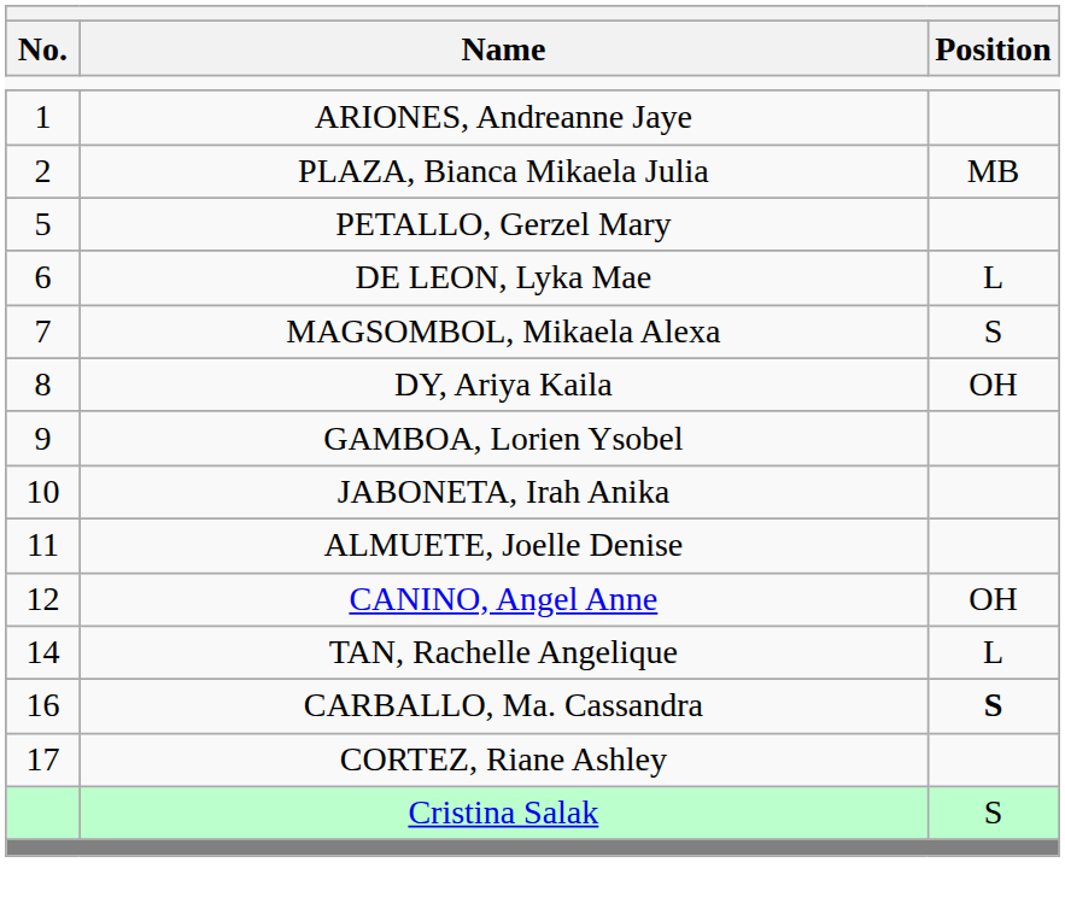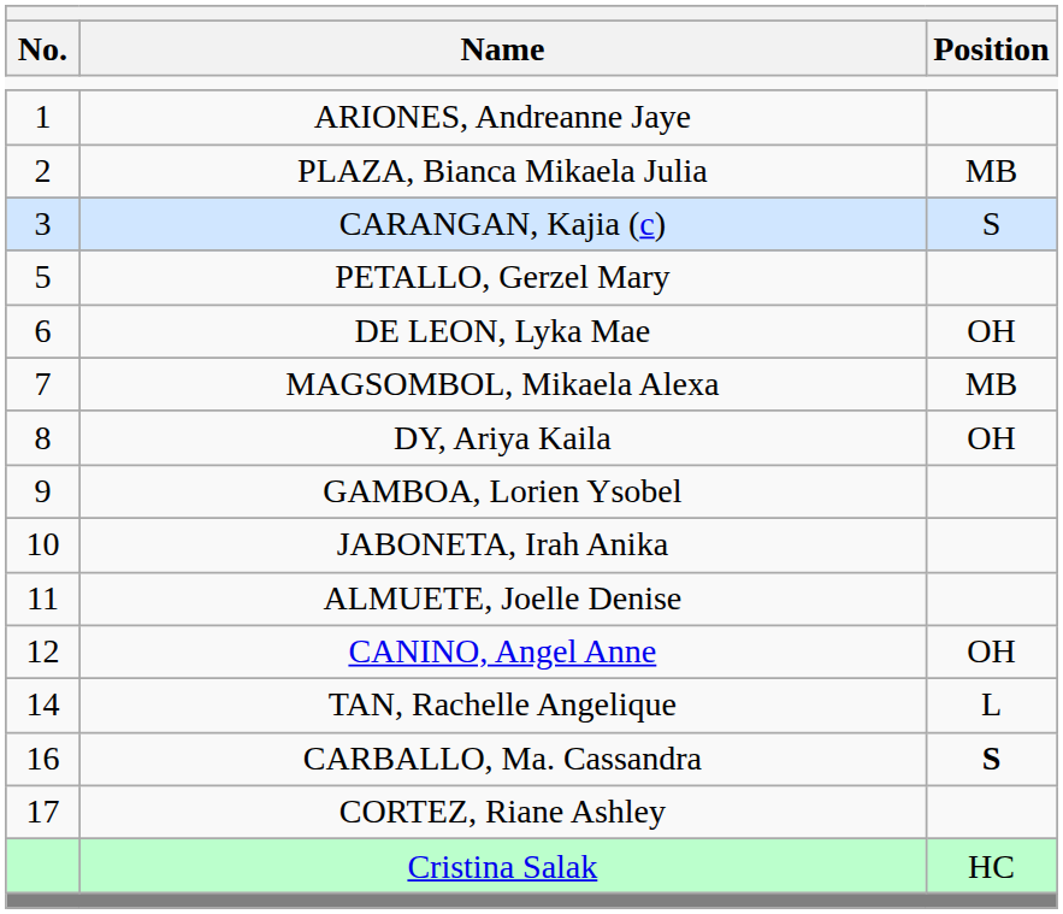+ row: 3 | CARANGAN, Kajia (c) | S
DE LEON, Lyka Mae | Position: L -> OH
MAGSOMBOL, Mikaela Alexa | Position: S -> MB
Cristina Salak | Position: S -> HC
